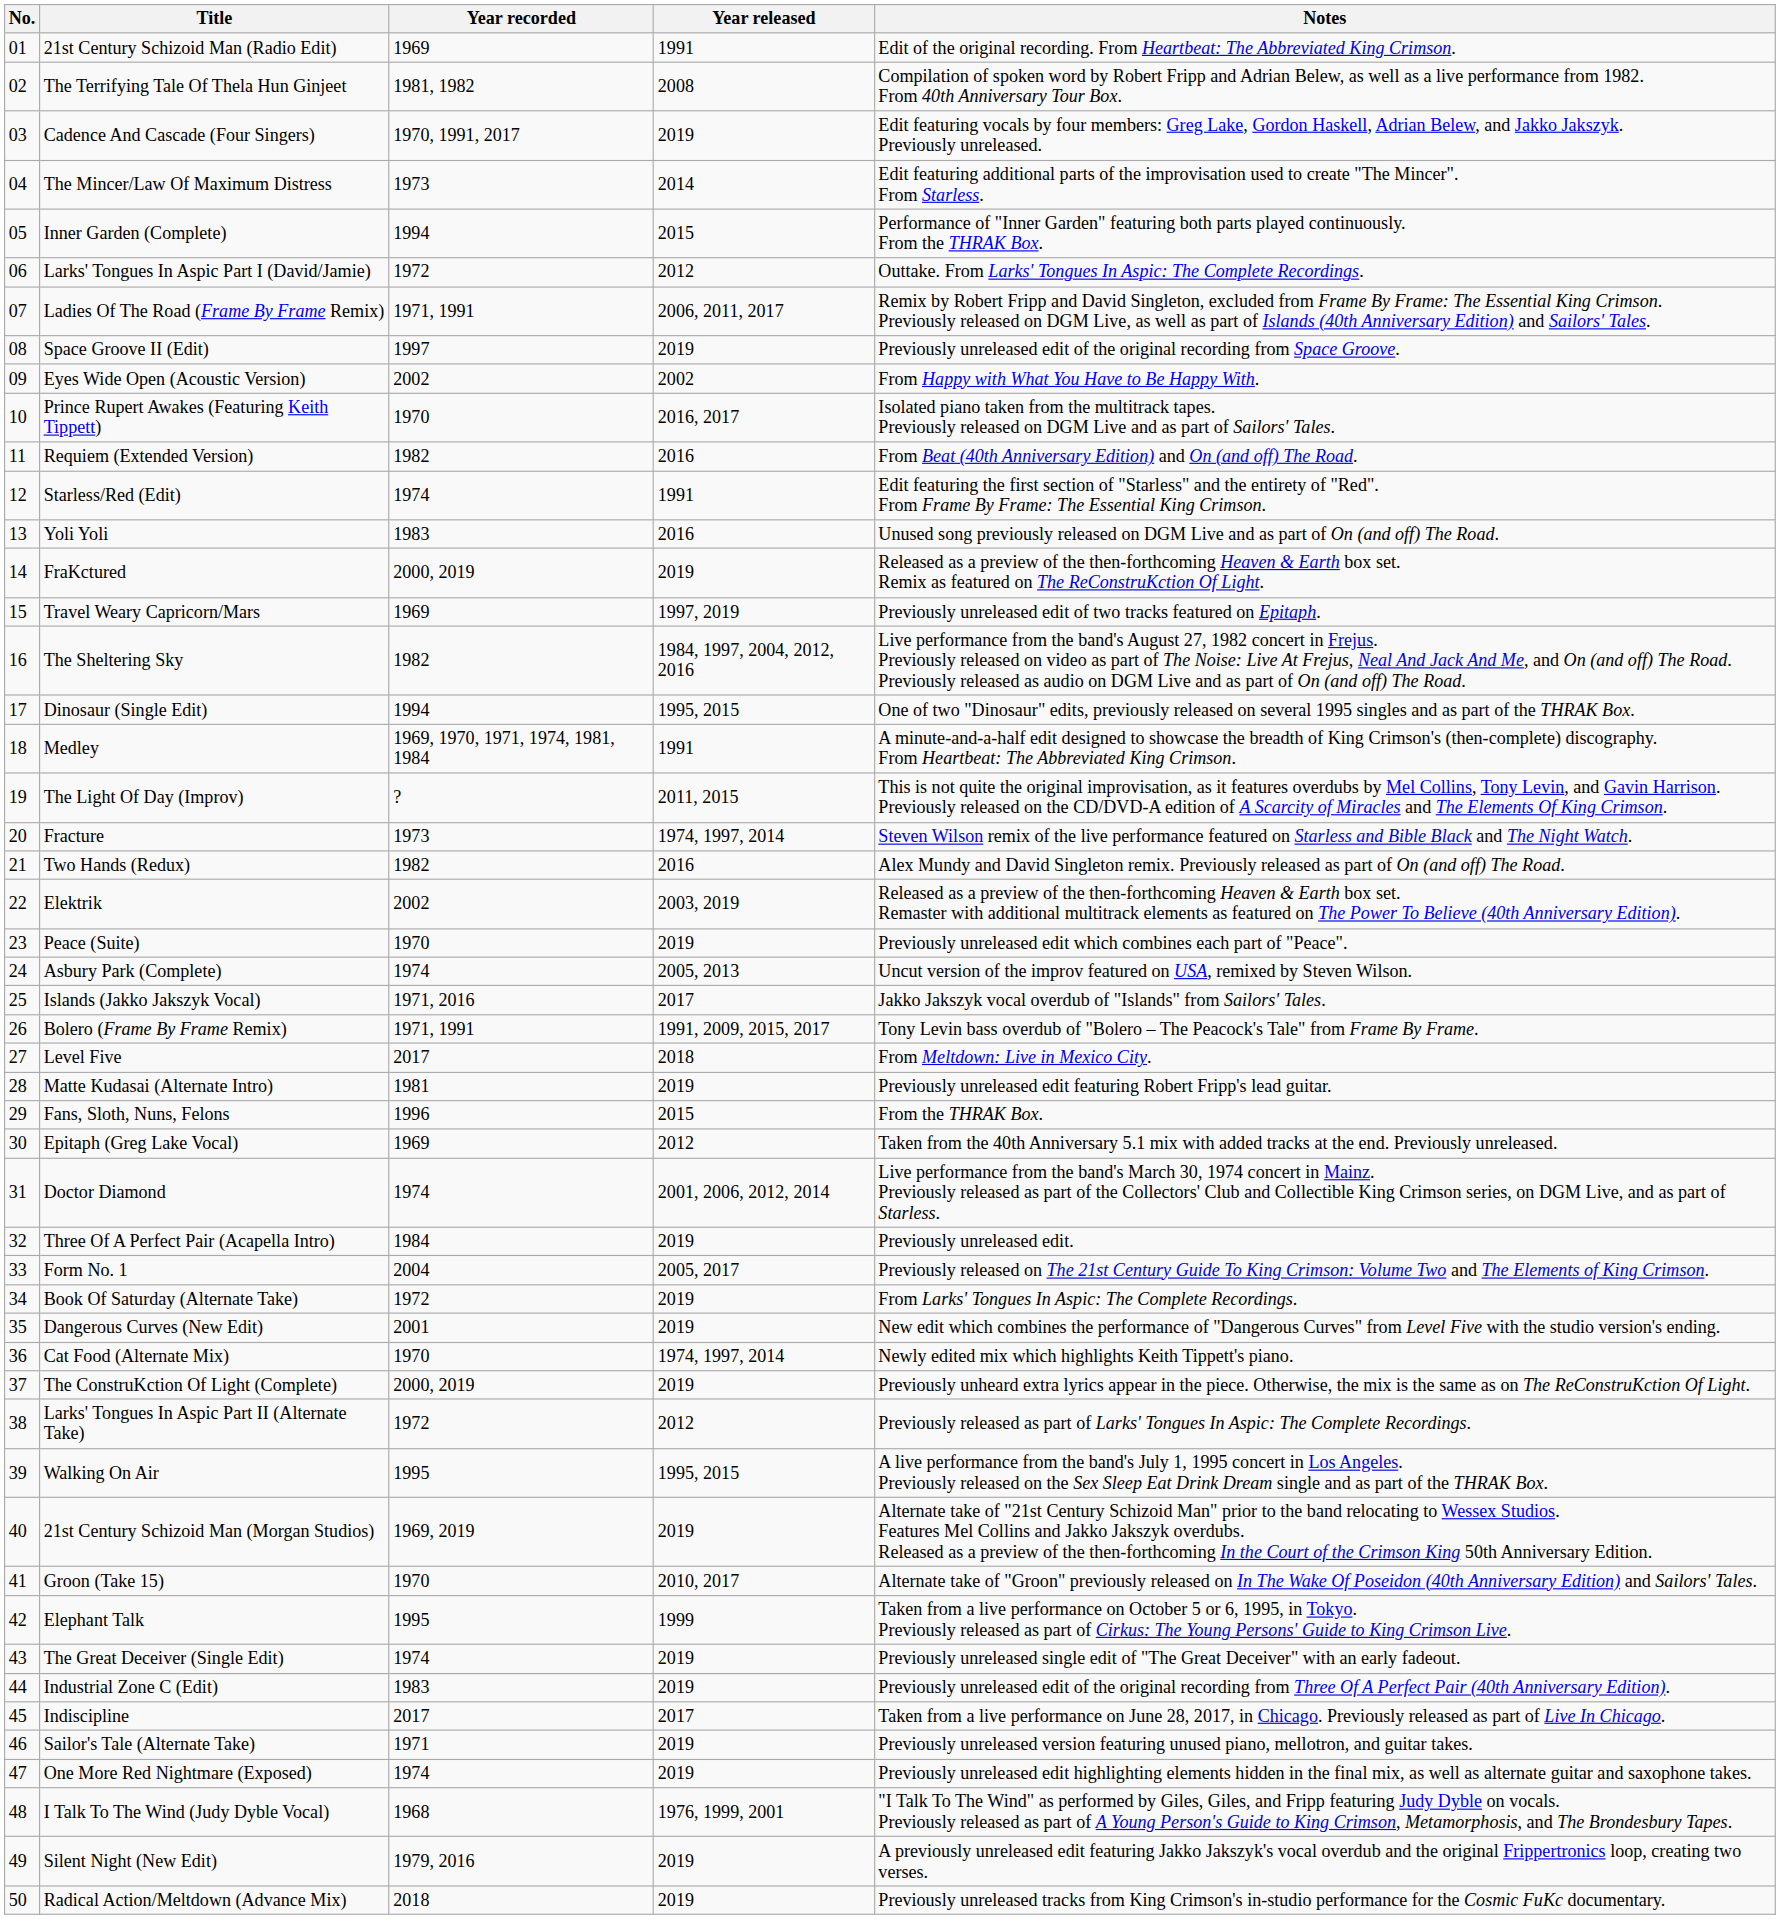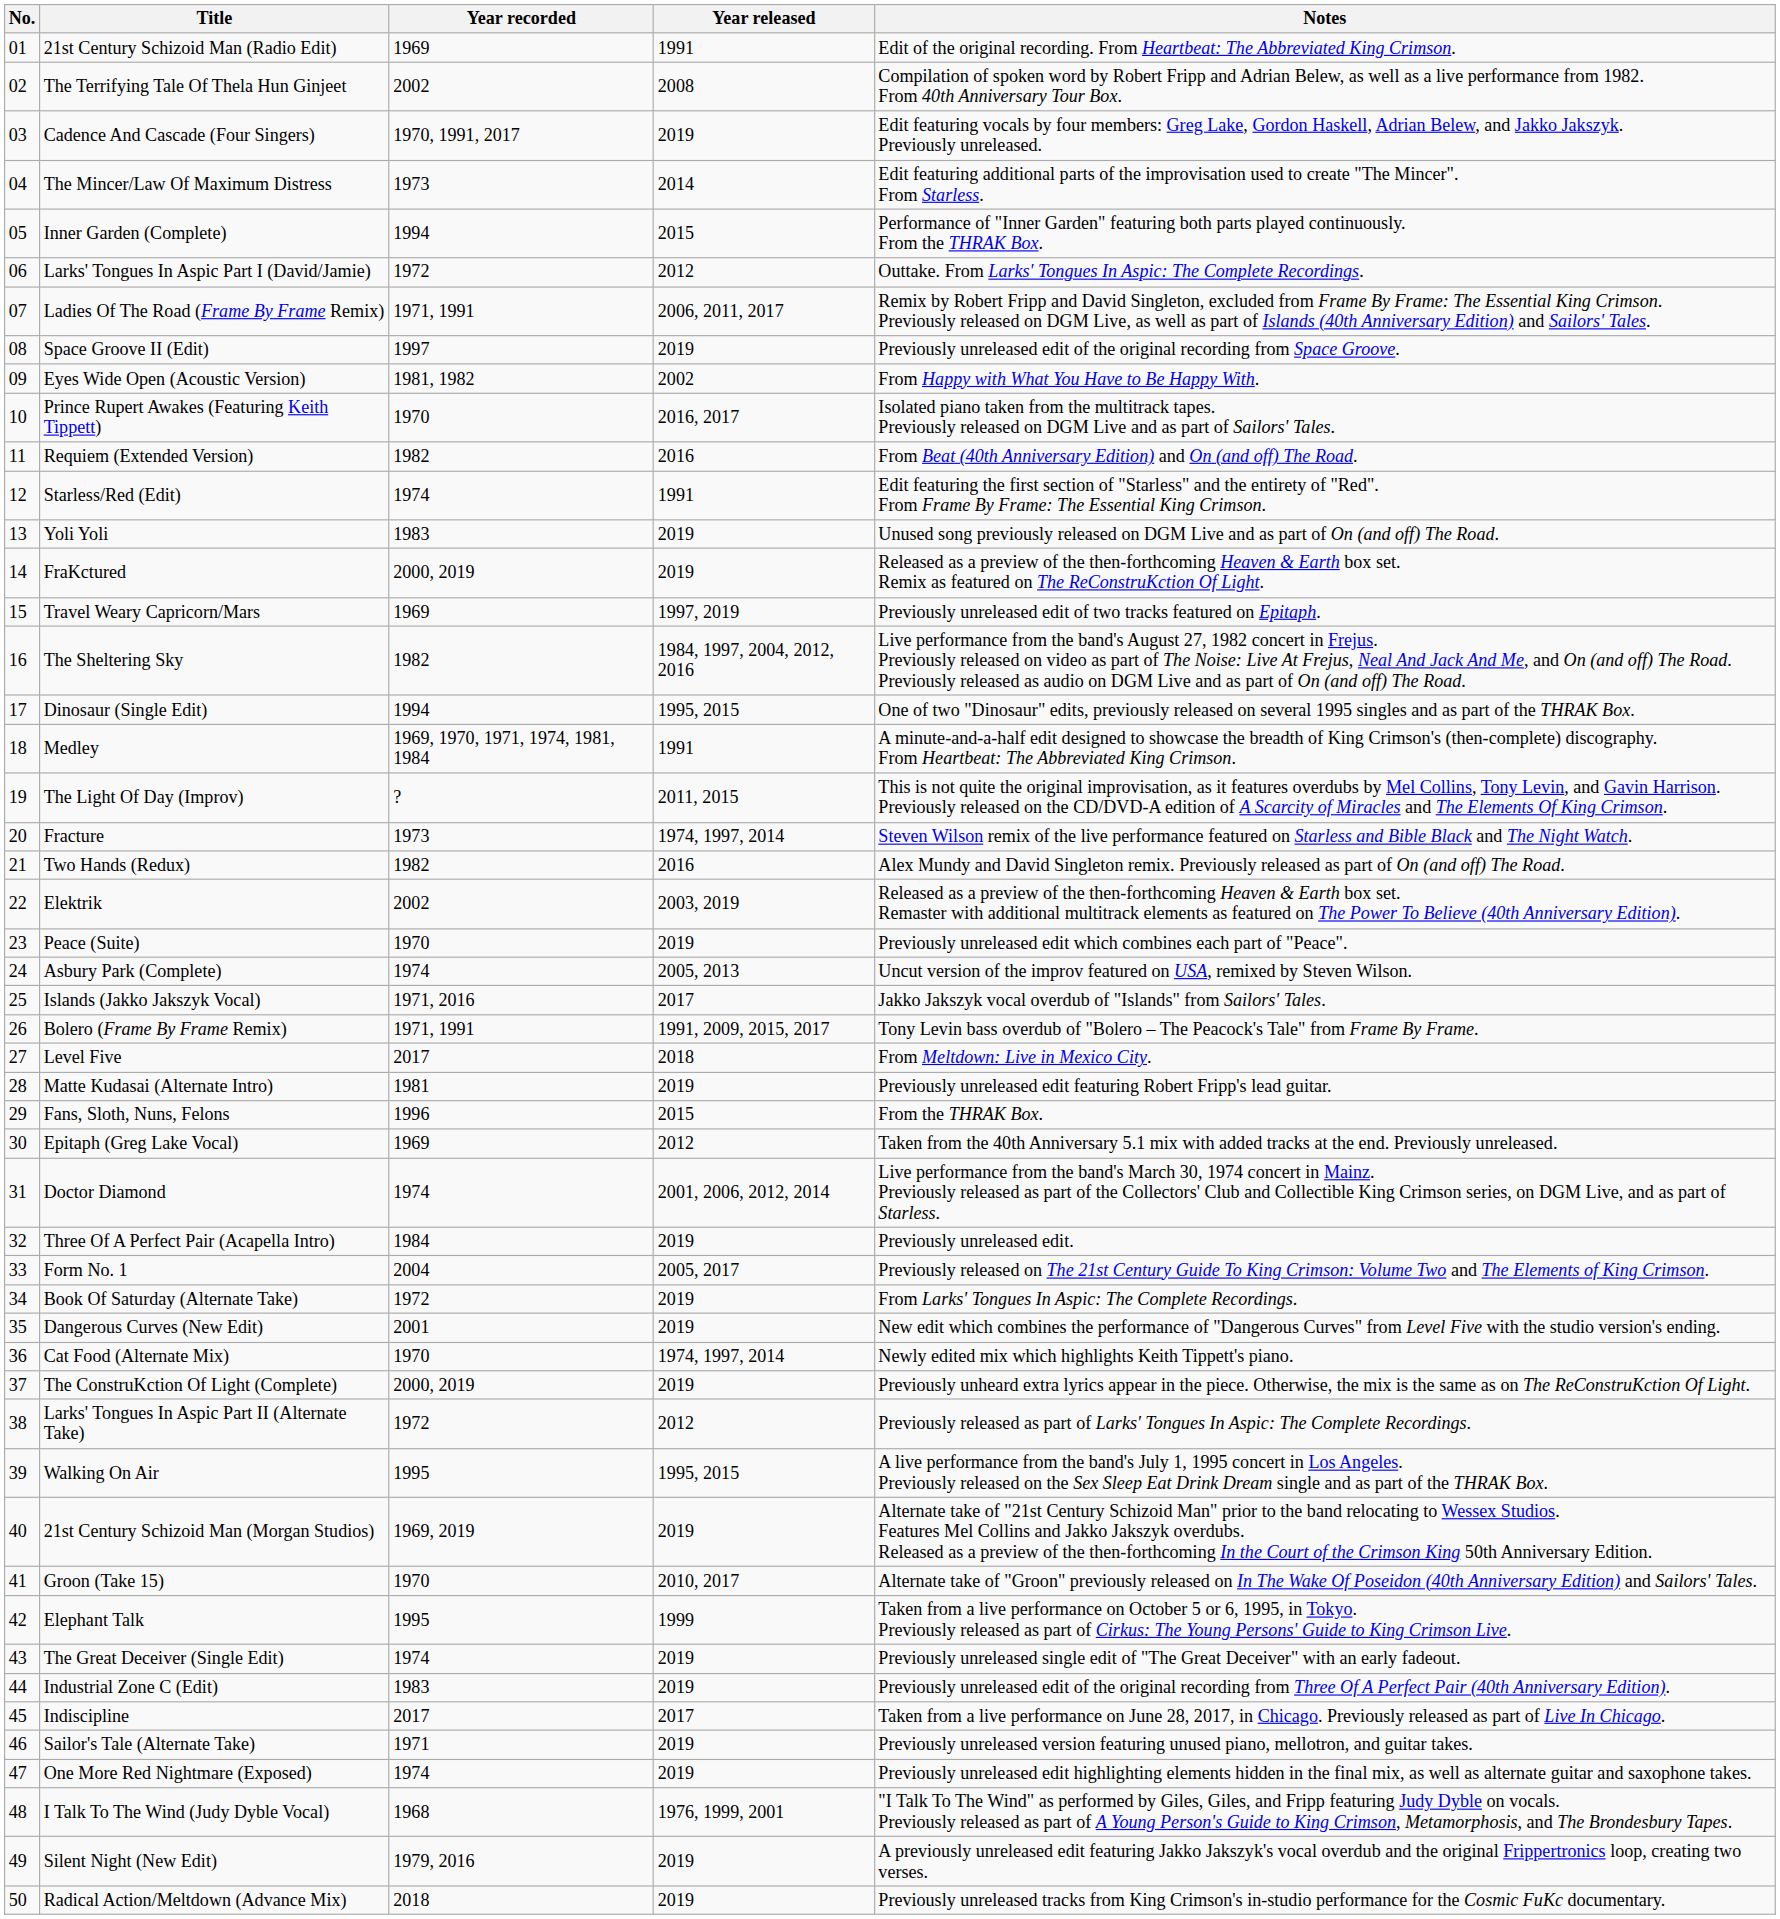The Terrifying Tale Of Thela Hun Ginjeet | Year recorded: 1981, 1982 -> 2002
Eyes Wide Open (Acoustic Version) | Year recorded: 2002 -> 1981, 1982
Yoli Yoli | Year released: 2016 -> 2019
